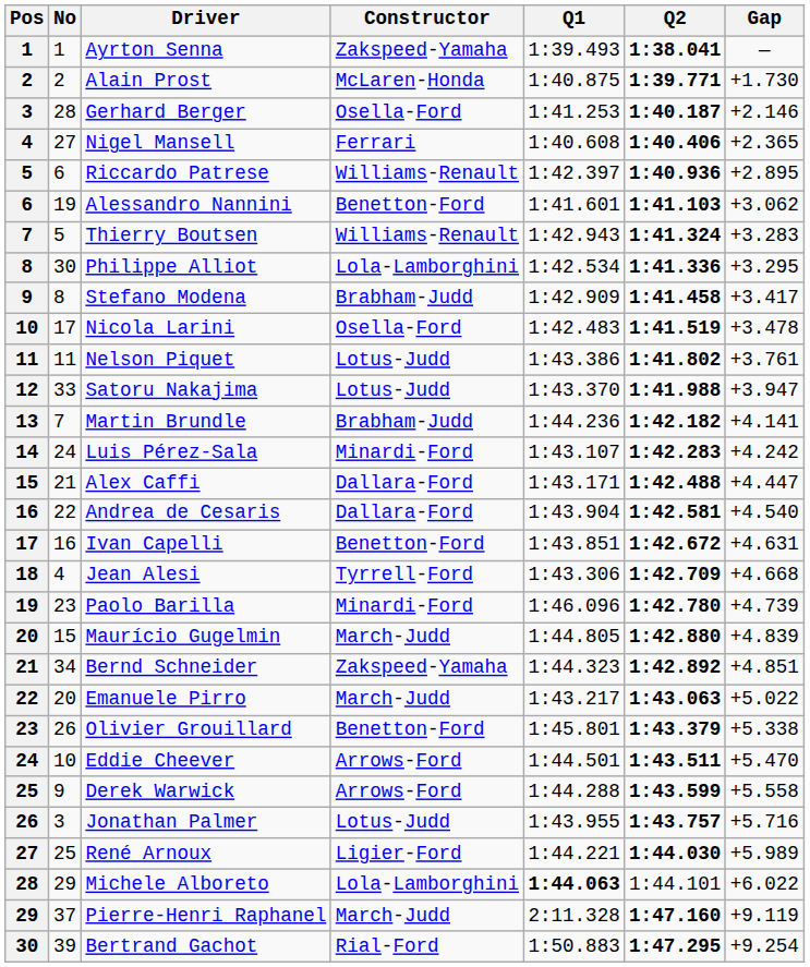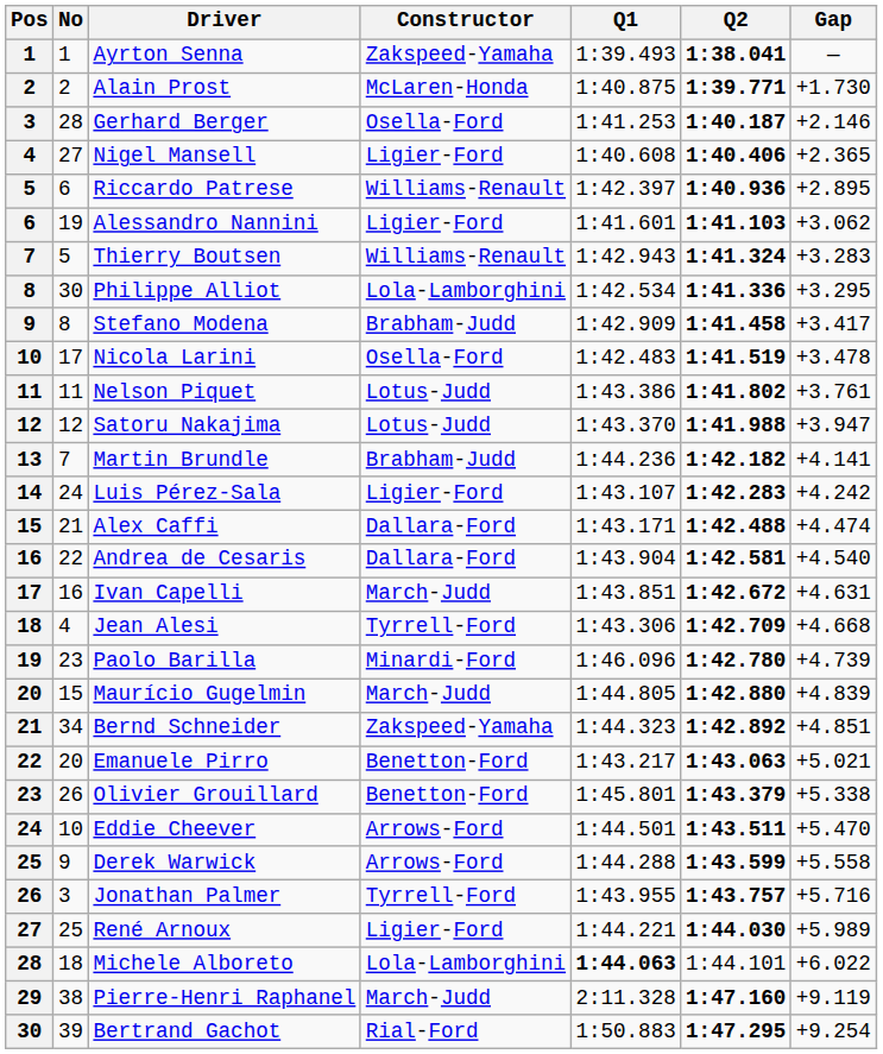Nigel Mansell | Constructor: Ferrari -> Ligier-Ford
Alessandro Nannini | Constructor: Benetton-Ford -> Ligier-Ford
Satoru Nakajima | No: 33 -> 12
Luis Pérez-Sala | Constructor: Minardi-Ford -> Ligier-Ford
Alex Caffi | Gap: +4.447 -> +4.474
Ivan Capelli | Constructor: Benetton-Ford -> March-Judd
Emanuele Pirro | Constructor: March-Judd -> Benetton-Ford
Emanuele Pirro | Gap: +5.022 -> +5.021
Jonathan Palmer | Constructor: Lotus-Judd -> Tyrrell-Ford
Michele Alboreto | No: 29 -> 18
Pierre-Henri Raphanel | No: 37 -> 38
